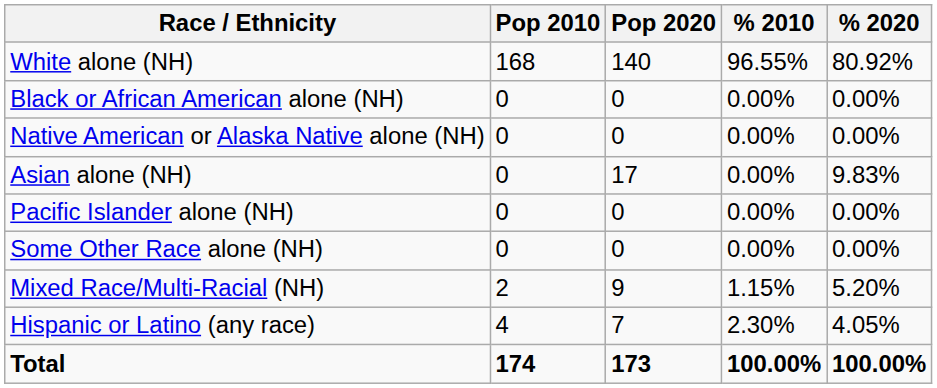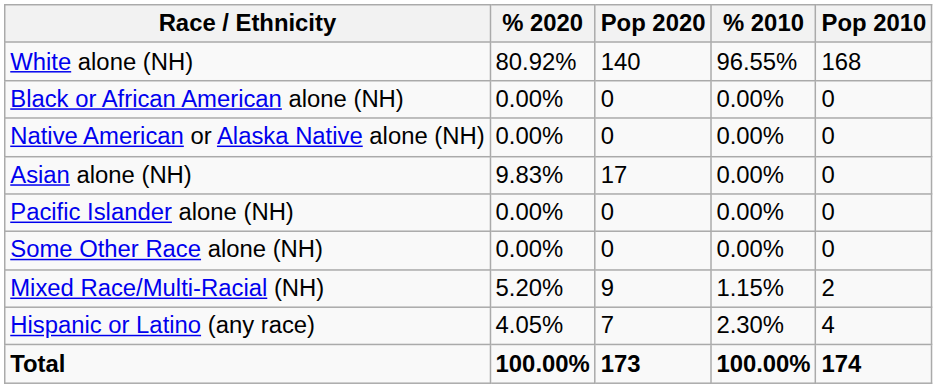columns swapped: Pop 2010 <-> % 2020
